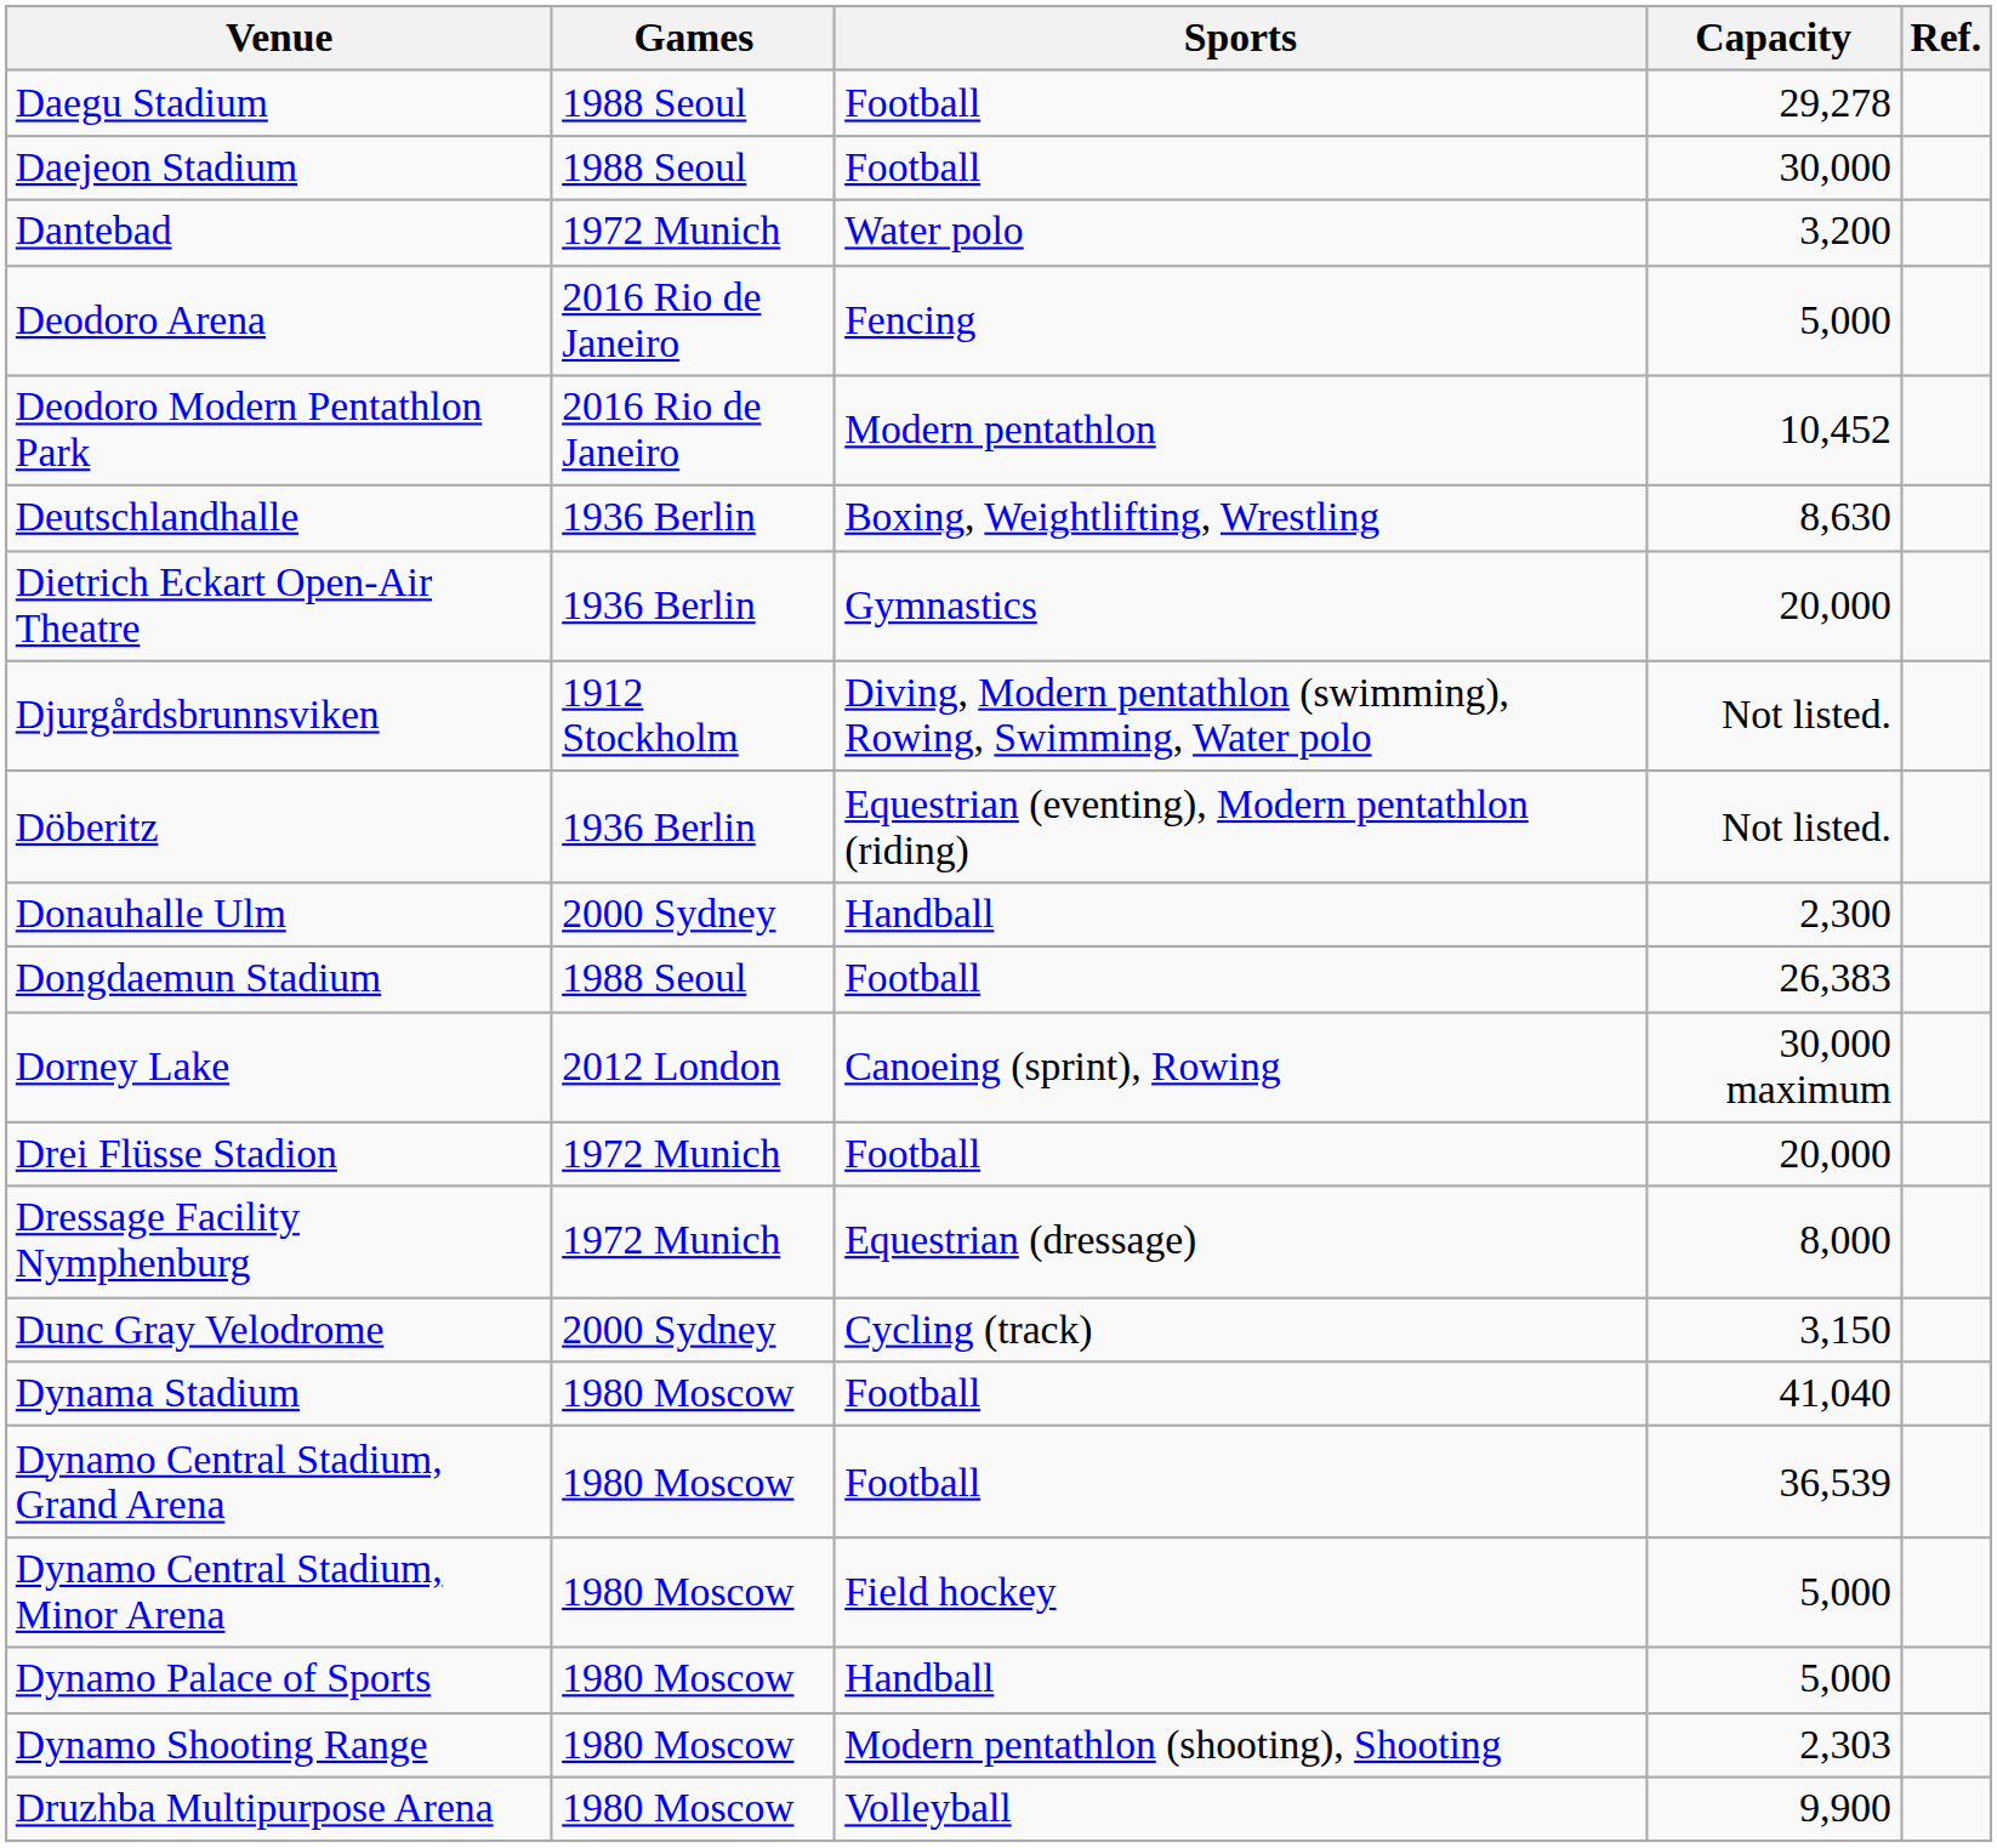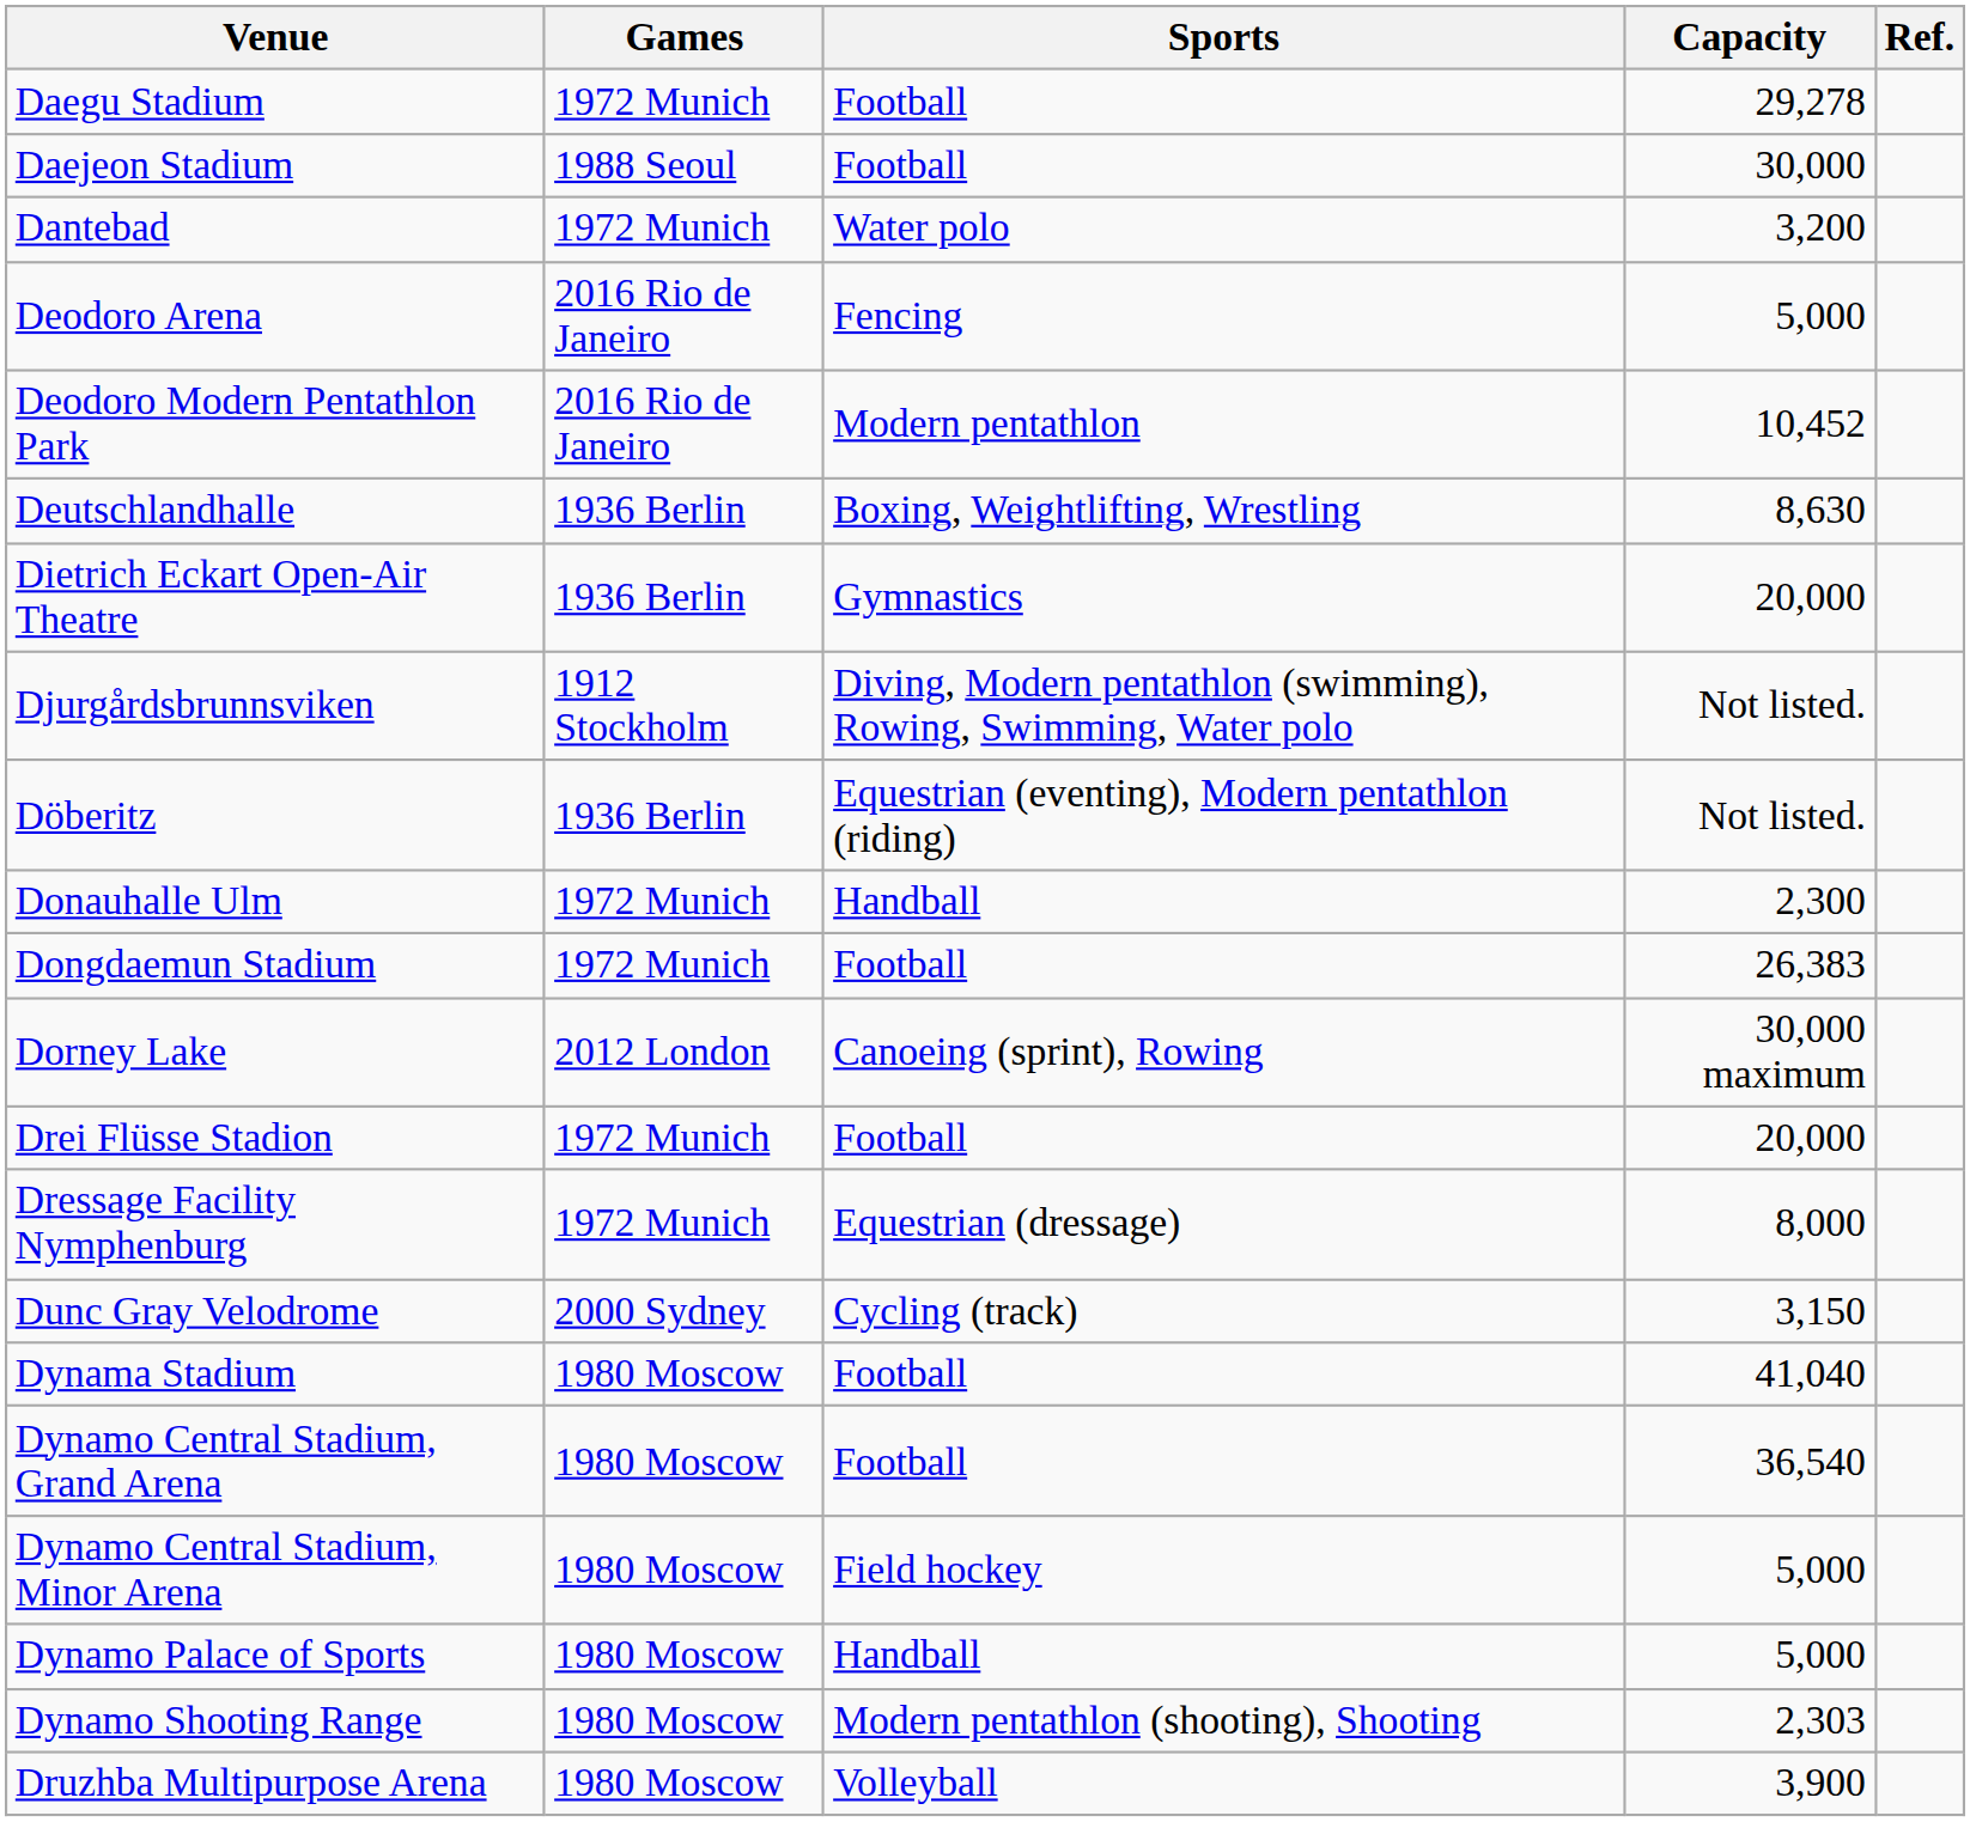Daegu Stadium | Games: 1988 Seoul -> 1972 Munich
Donauhalle Ulm | Games: 2000 Sydney -> 1972 Munich
Dongdaemun Stadium | Games: 1988 Seoul -> 1972 Munich
Dynamo Central Stadium, Grand Arena | Capacity: 36,539 -> 36,540
Druzhba Multipurpose Arena | Capacity: 9,900 -> 3,900
